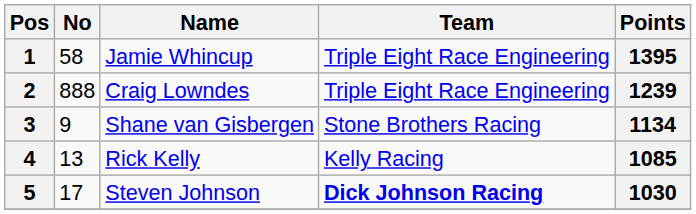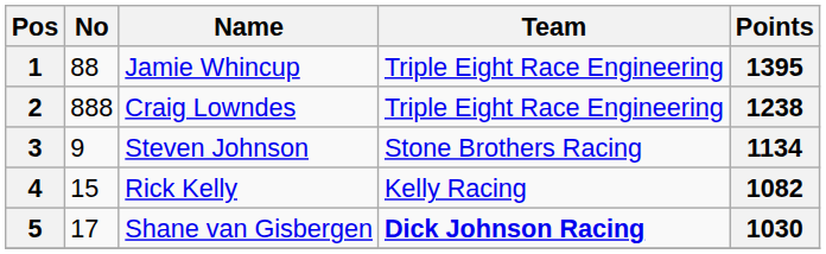1 | No: 58 -> 88
2 | Points: 1239 -> 1238
3 | Name: Shane van Gisbergen -> Steven Johnson
4 | No: 13 -> 15
4 | Points: 1085 -> 1082
5 | Name: Steven Johnson -> Shane van Gisbergen
